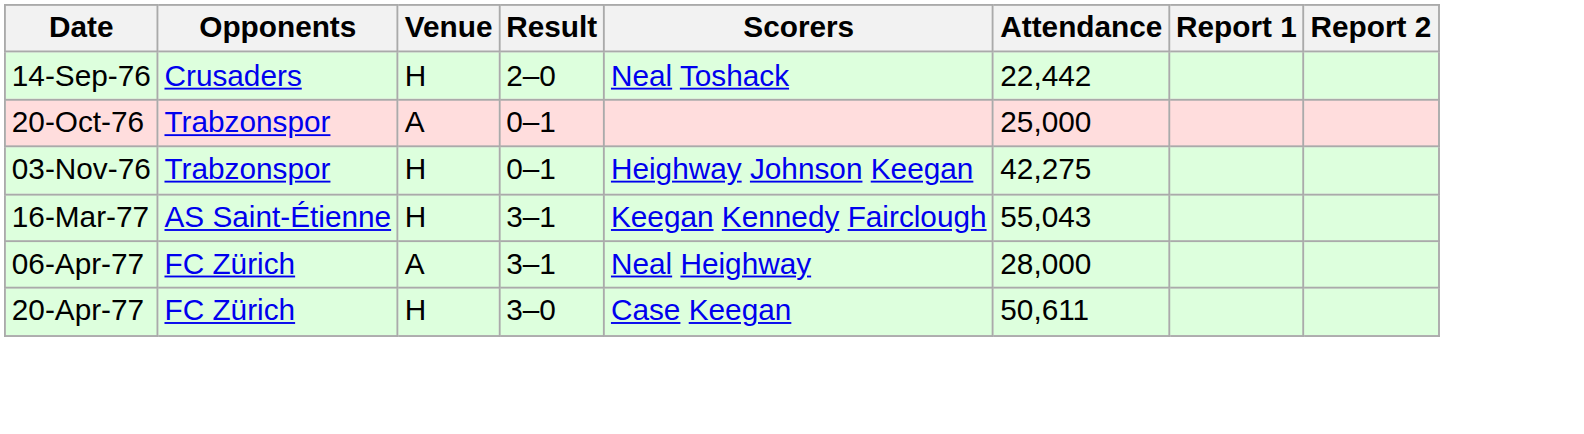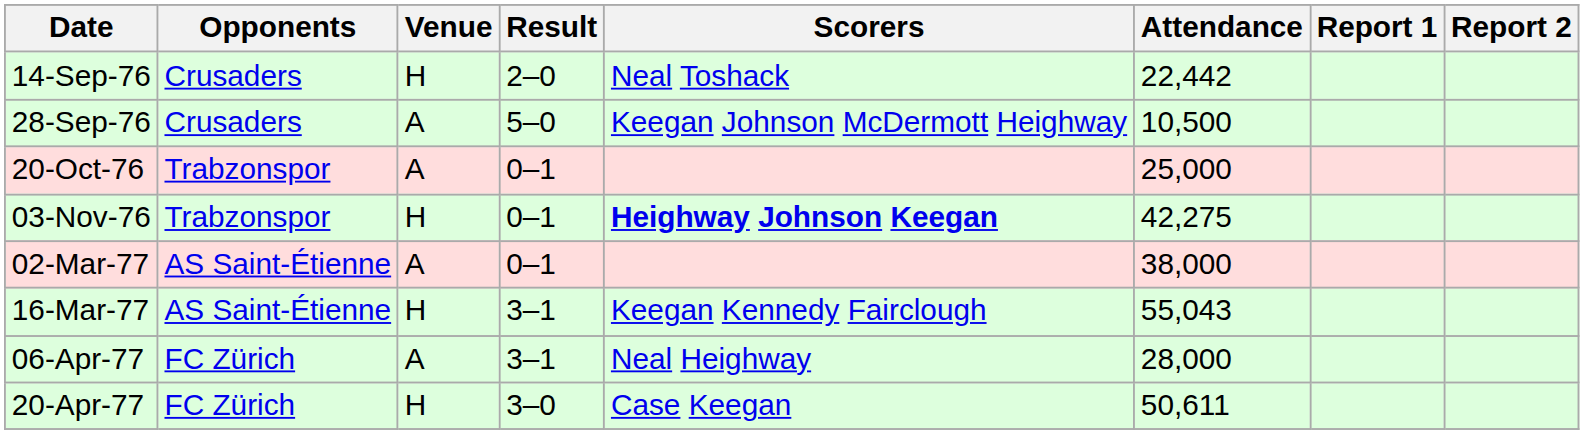+ row: 28-Sep-76 | Crusaders | A | 5–0 | Keegan Johnson McDermott Heighway | 10,500
03-Nov-76 | Scorers: normal -> bold
+ row: 02-Mar-77 | AS Saint-Étienne | A | 0–1 | 38,000
